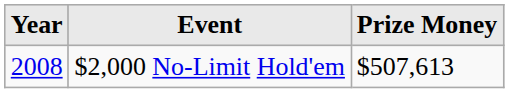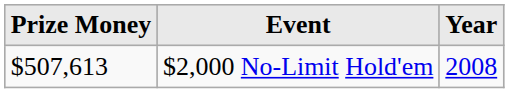columns swapped: Year <-> Prize Money
